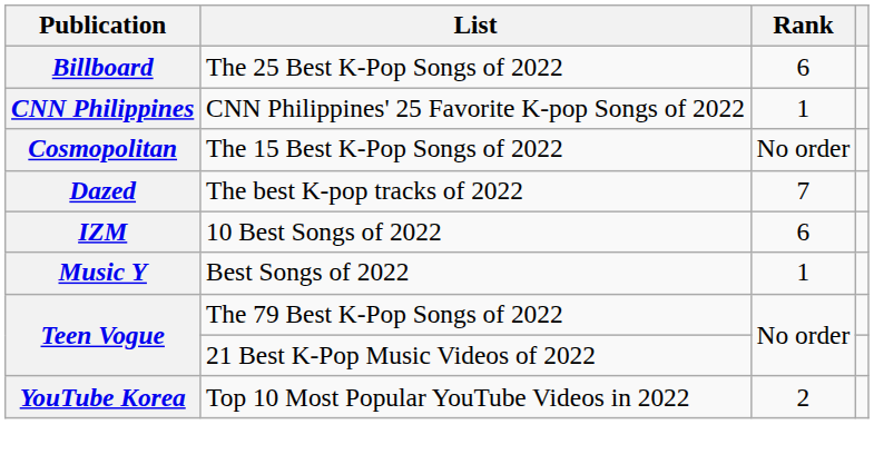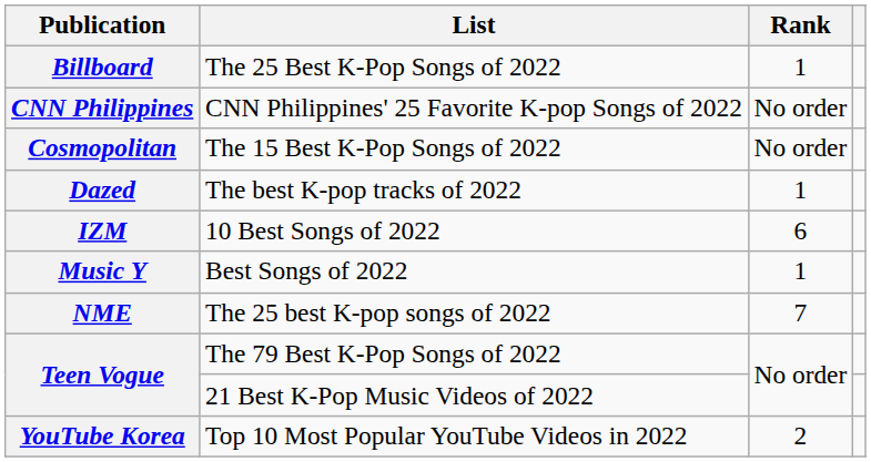Billboard | Rank: 6 -> 1
CNN Philippines | Rank: 1 -> No order
Dazed | Rank: 7 -> 1
+ row: NME | The 25 best K-pop songs of 2022 | 7
